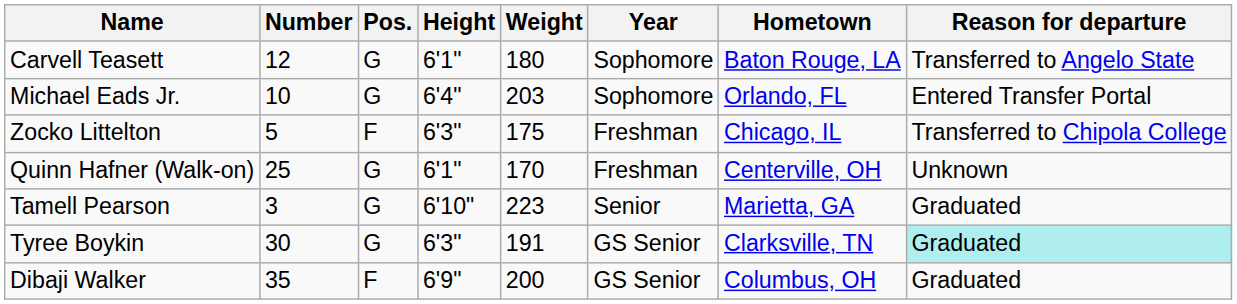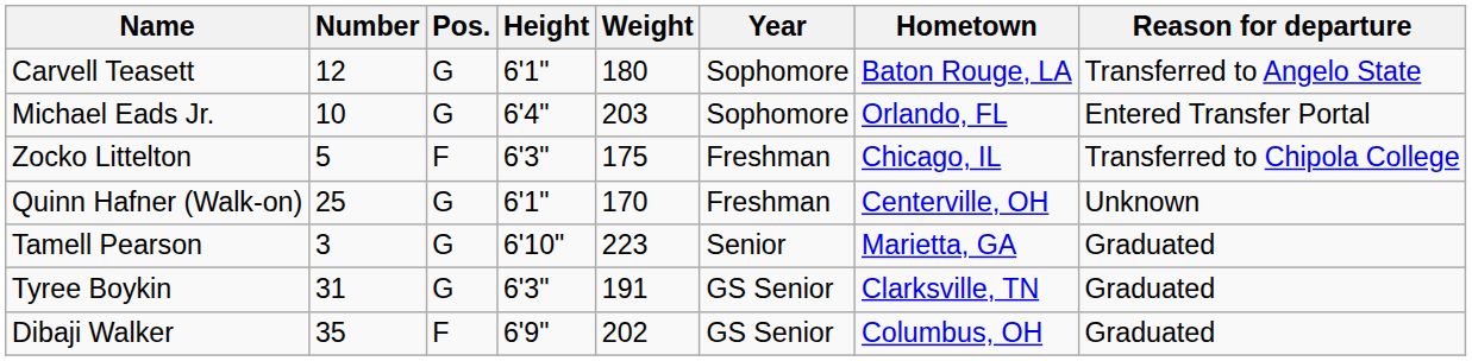Tyree Boykin | Number: 30 -> 31
Tyree Boykin | Reason for departure: paleturquoise background -> no background
Dibaji Walker | Weight: 200 -> 202
